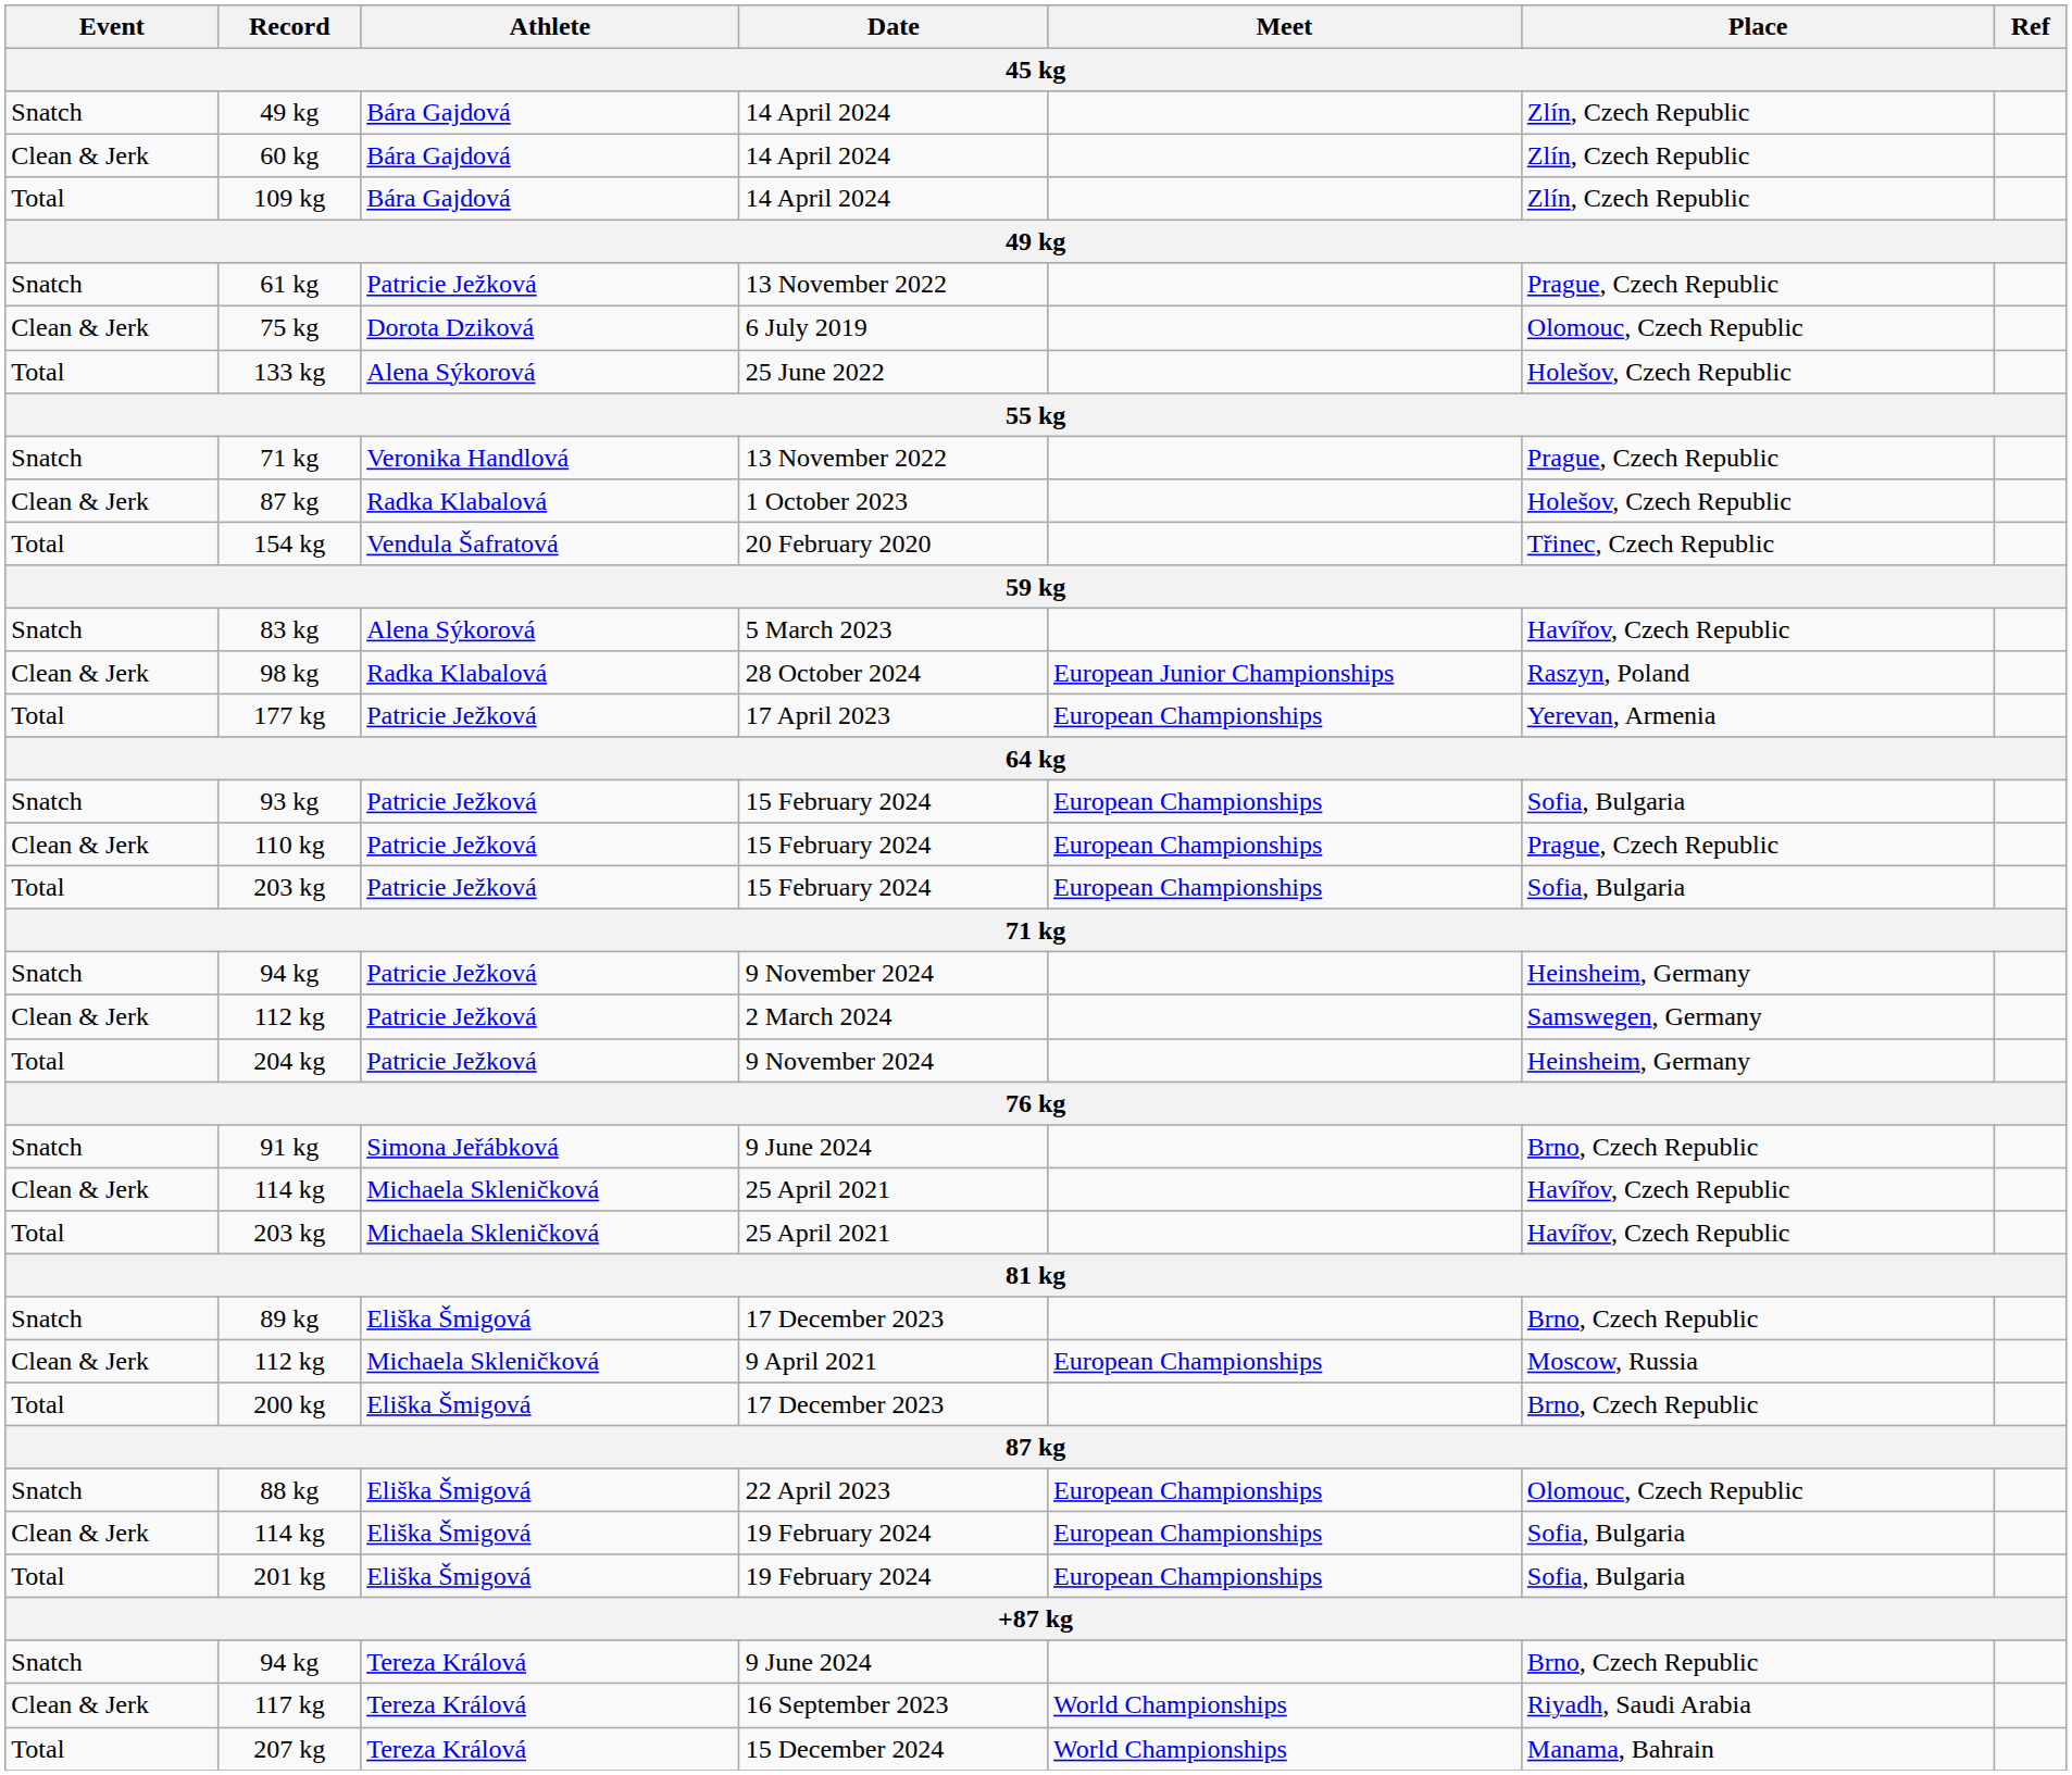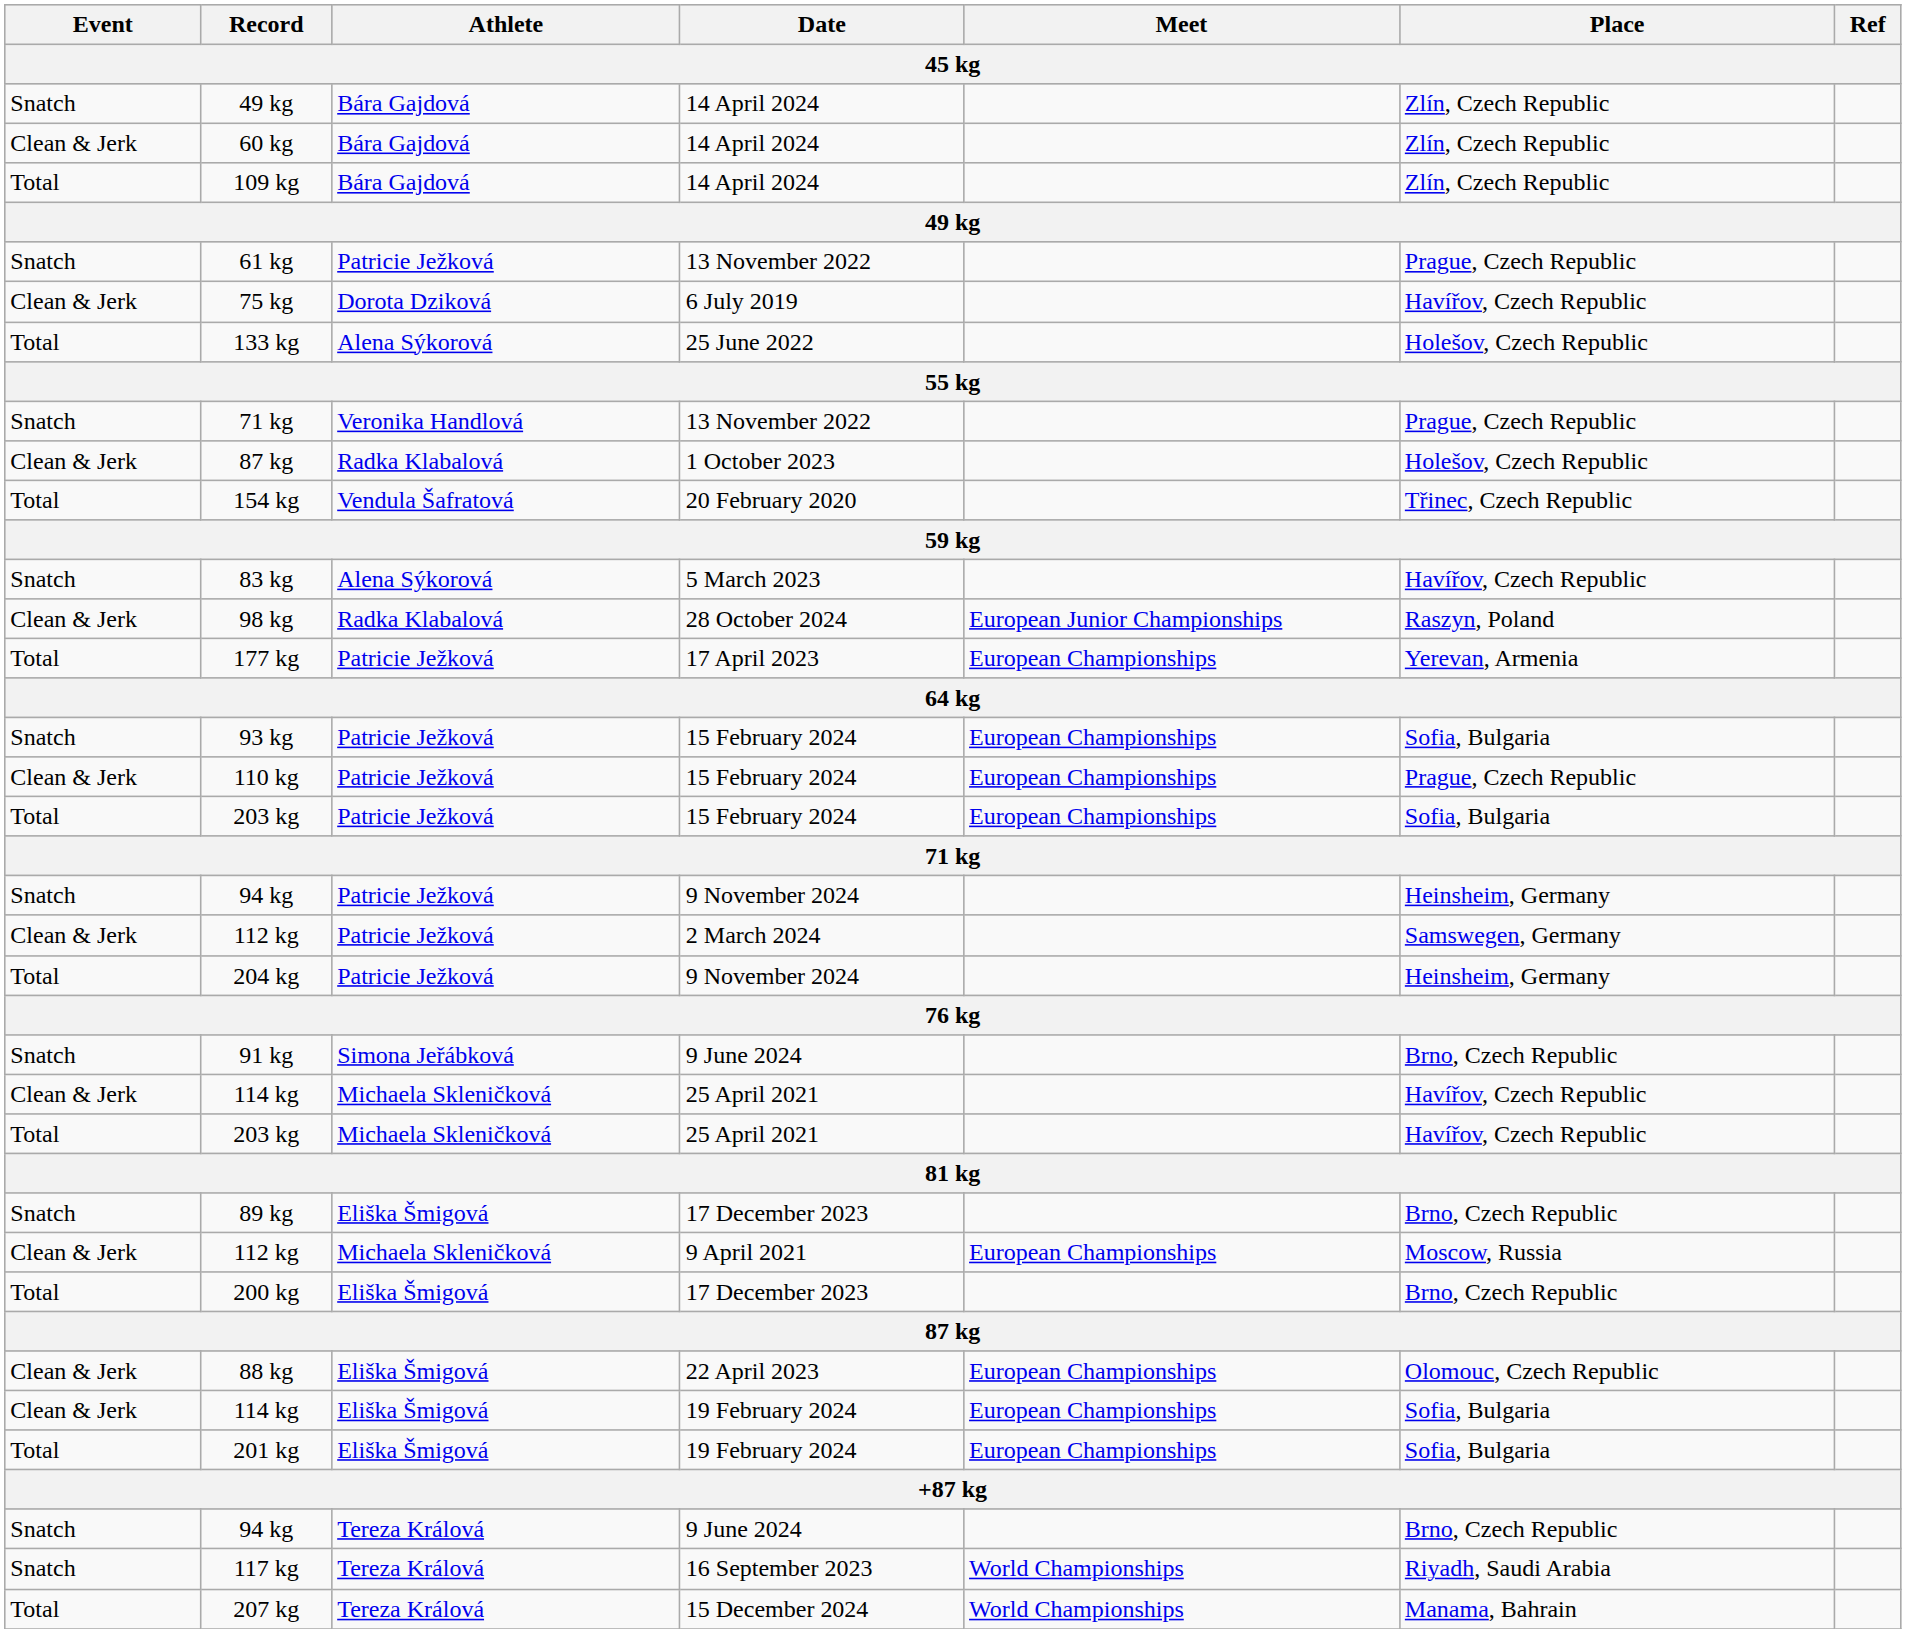75 kg | Place: Olomouc, Czech Republic -> Havířov, Czech Republic
88 kg | Event: Snatch -> Clean & Jerk
117 kg | Event: Clean & Jerk -> Snatch
